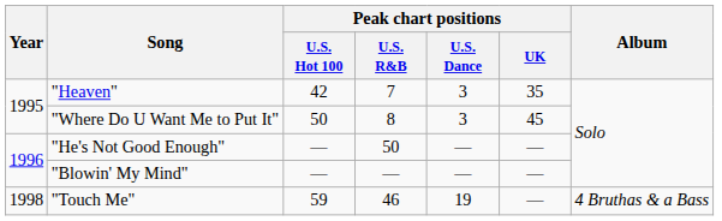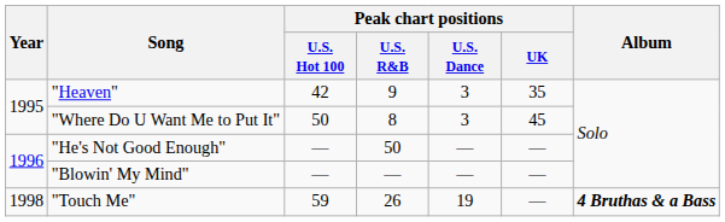"Heaven" | Peak chart positions / U.S. R&B: 7 -> 9
"Touch Me" | Peak chart positions / U.S. R&B: 46 -> 26
"Touch Me" | Album: normal -> bold
